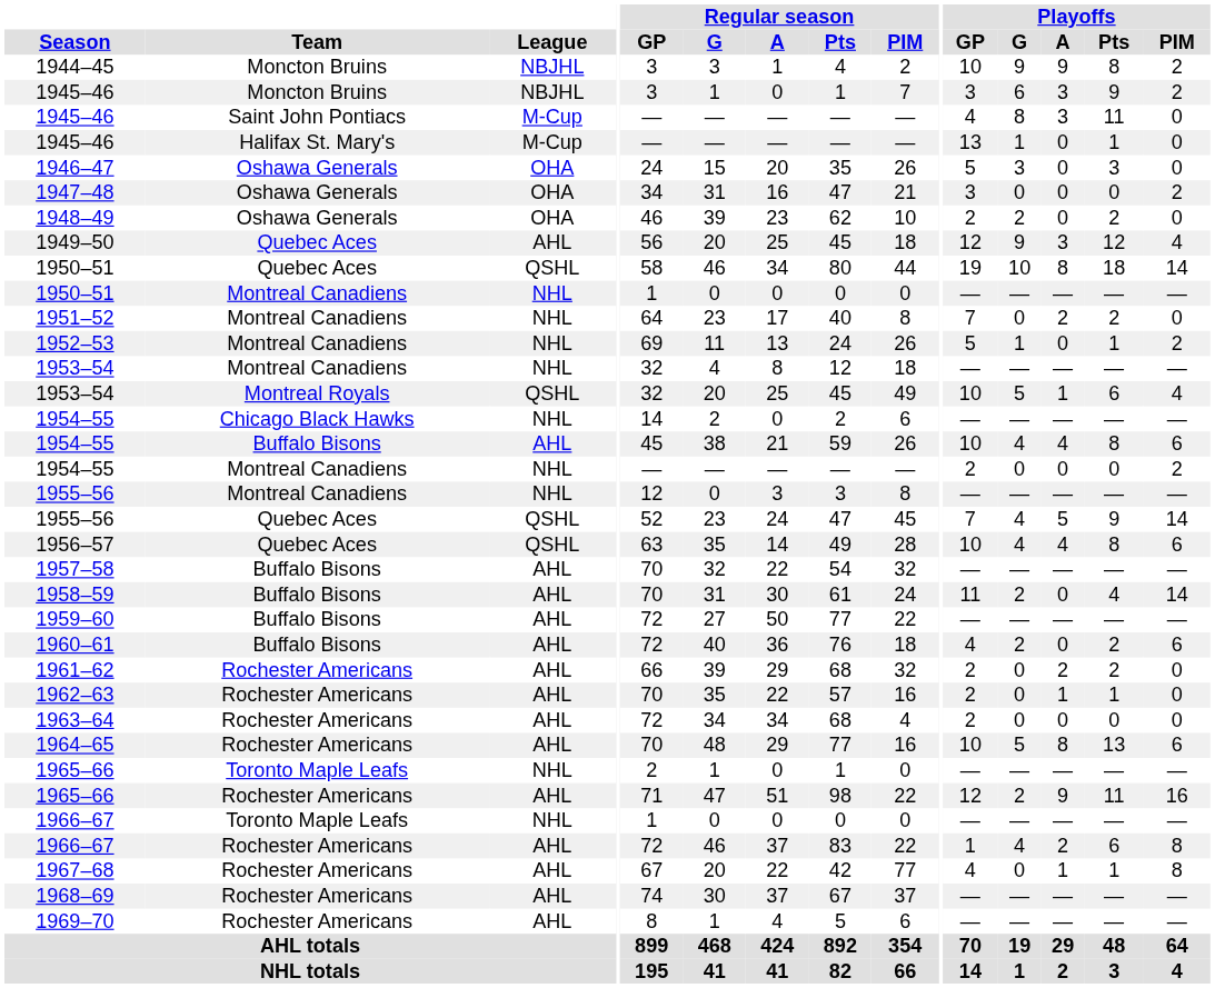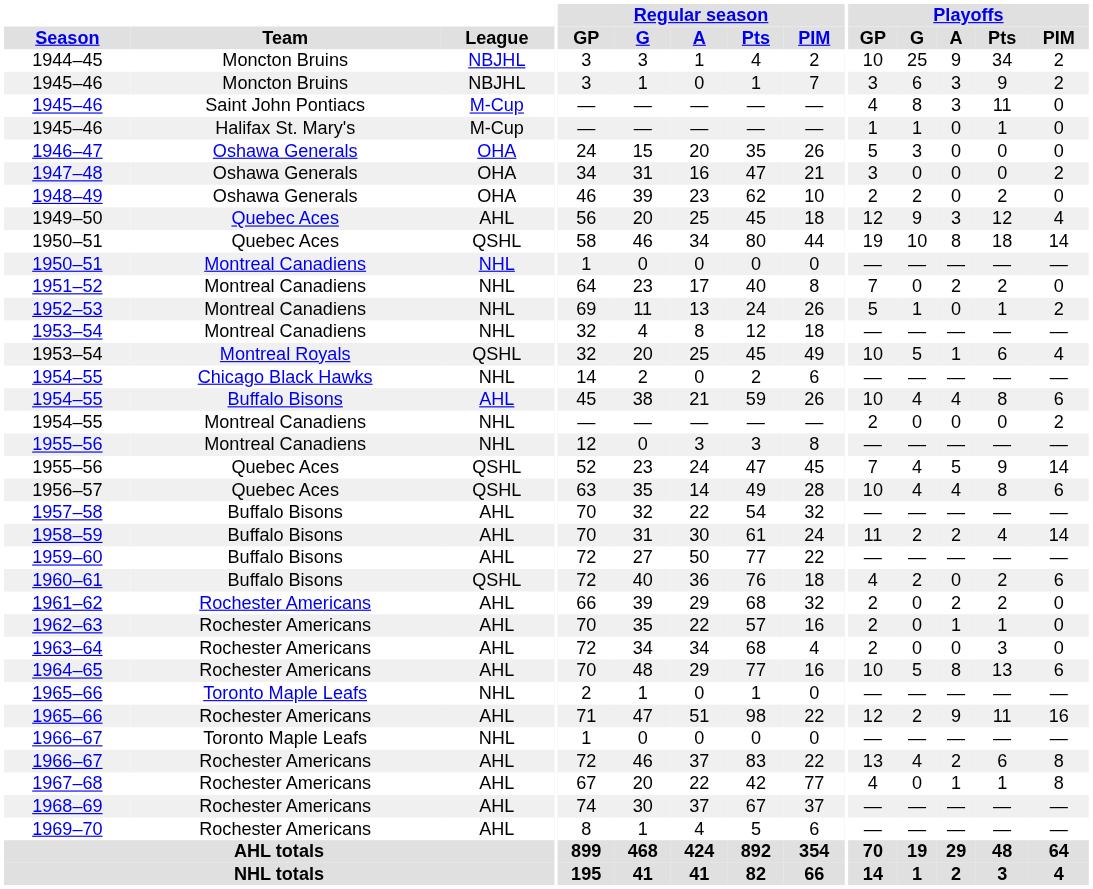1944–45 | Playoffs / G: 9 -> 25
1944–45 | Playoffs / Pts: 8 -> 34
1945–46 / Halifax St. Mary's | Playoffs / GP: 13 -> 1
1946–47 | Playoffs / Pts: 3 -> 0
1958–59 | Playoffs / A: 0 -> 2
1960–61 | League: AHL -> QSHL
1963–64 | Playoffs / Pts: 0 -> 3
1966–67 / Rochester Americans | Playoffs / GP: 1 -> 13
